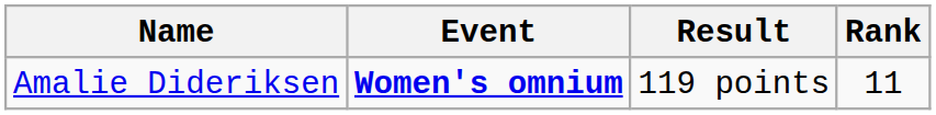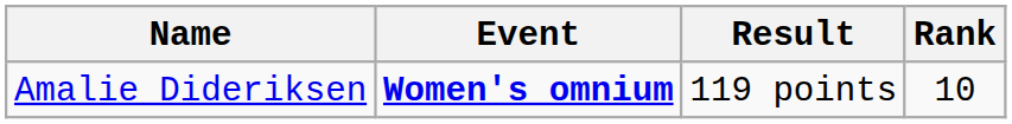Amalie Dideriksen | Rank: 11 -> 10
